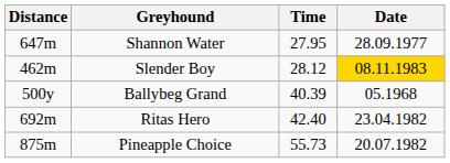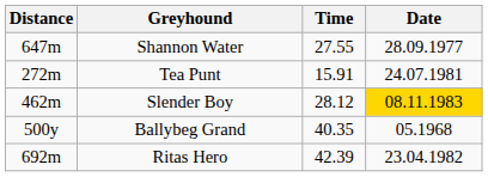Shannon Water | Time: 27.95 -> 27.55
+ row: 272m | Tea Punt | 15.91 | 24.07.1981
Ballybeg Grand | Time: 40.39 -> 40.35
Ritas Hero | Time: 42.40 -> 42.39
- row: 875m | Pineapple Choice | 55.73 | 20.07.1982
